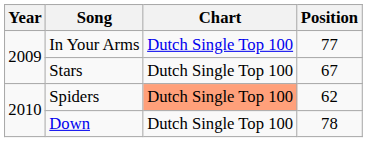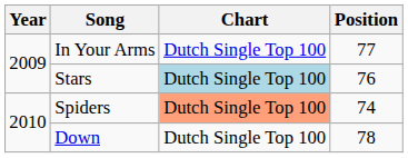Stars | Chart: no background -> lightblue background
Stars | Position: 67 -> 76
Spiders | Position: 62 -> 74
